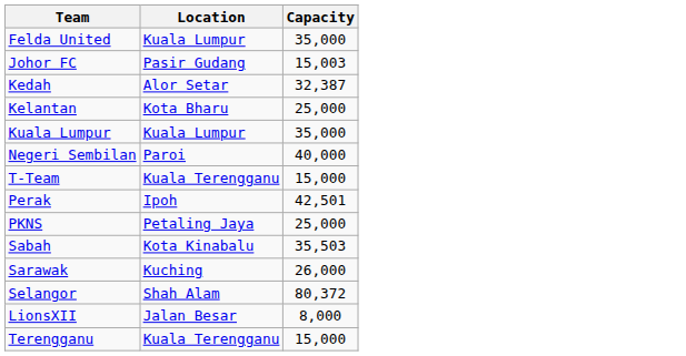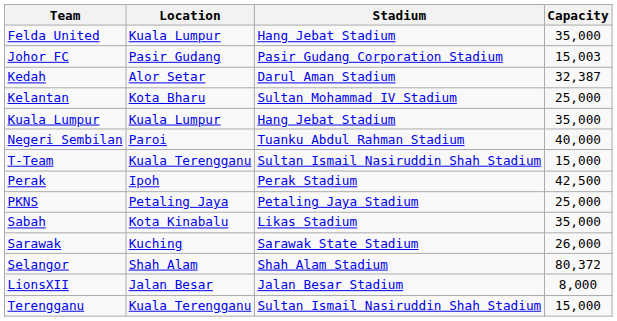+ column: Stadium | Hang Jebat Stadium | Pasir Gudang Corporation Stadium | Darul Aman Stadium | Sultan Mohammad IV Stadium | Hang Jebat Stadium | Tuanku Abdul Rahman Stadium | Sultan Ismail Nasiruddin Shah Stadium | Perak Stadium | Petaling Jaya Stadium | Likas Stadium | Sarawak State Stadium | Shah Alam Stadium | Jalan Besar Stadium | Sultan Ismail Nasiruddin Shah Stadium
Perak | Capacity: 42,501 -> 42,500
Sabah | Capacity: 35,503 -> 35,000
